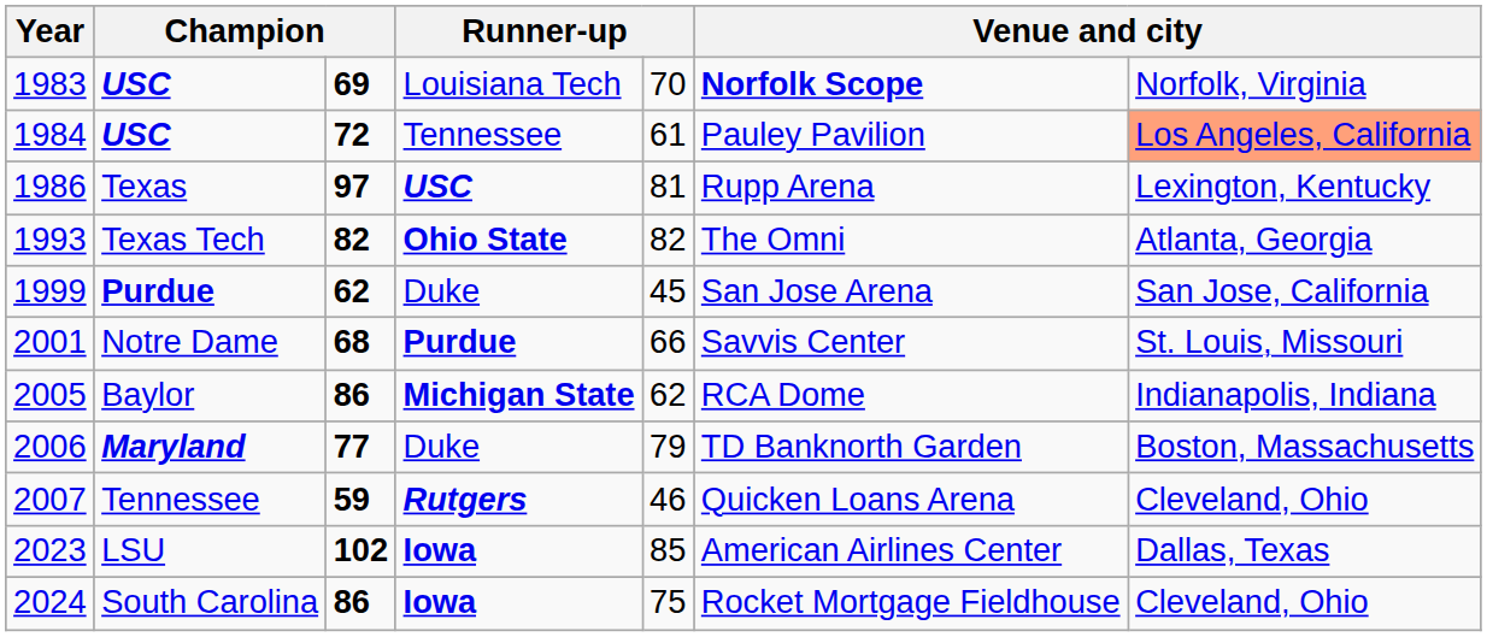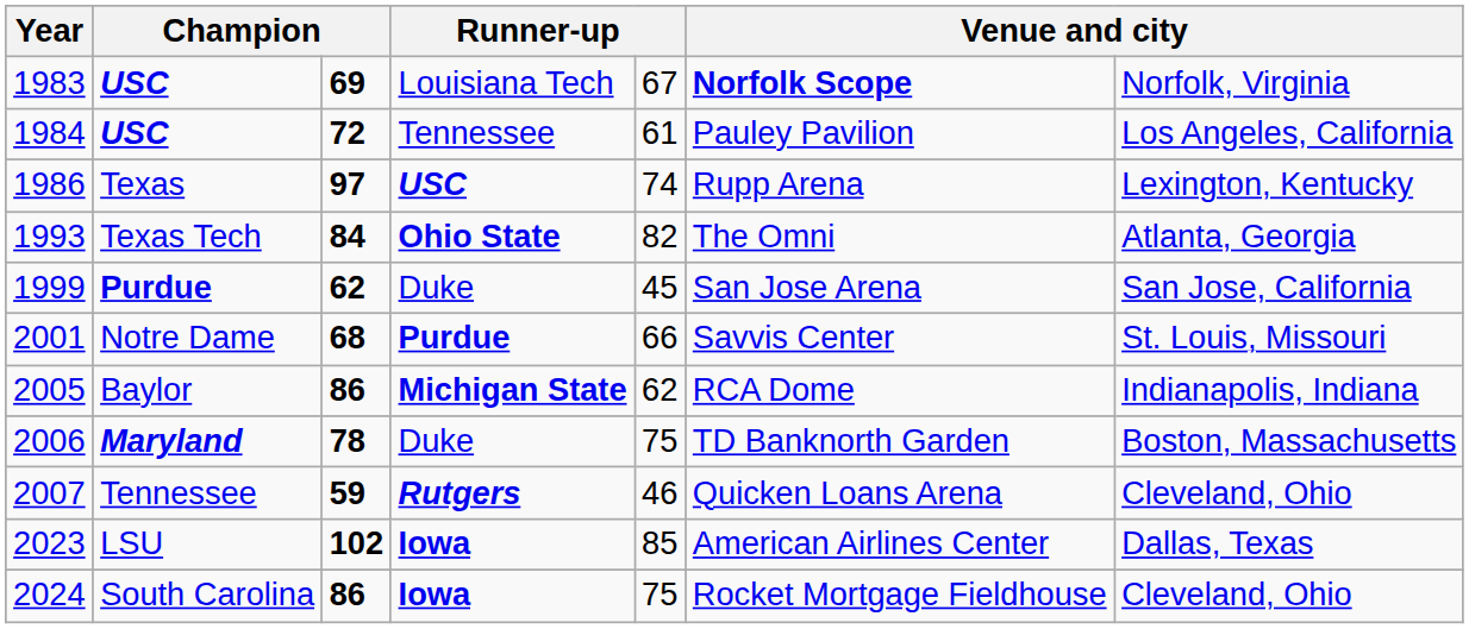1983 / USC | column 5: 70 -> 67
1984 / USC | column 7: lightsalmon background -> no background
Texas | column 5: 81 -> 74
Texas Tech | column 3: 82 -> 84
Maryland | column 3: 77 -> 78
Maryland | column 5: 79 -> 75
